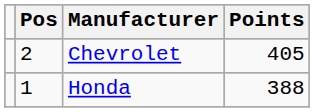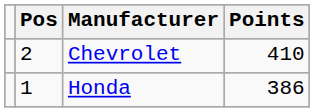Chevrolet | Points: 405 -> 410
Honda | Points: 388 -> 386
